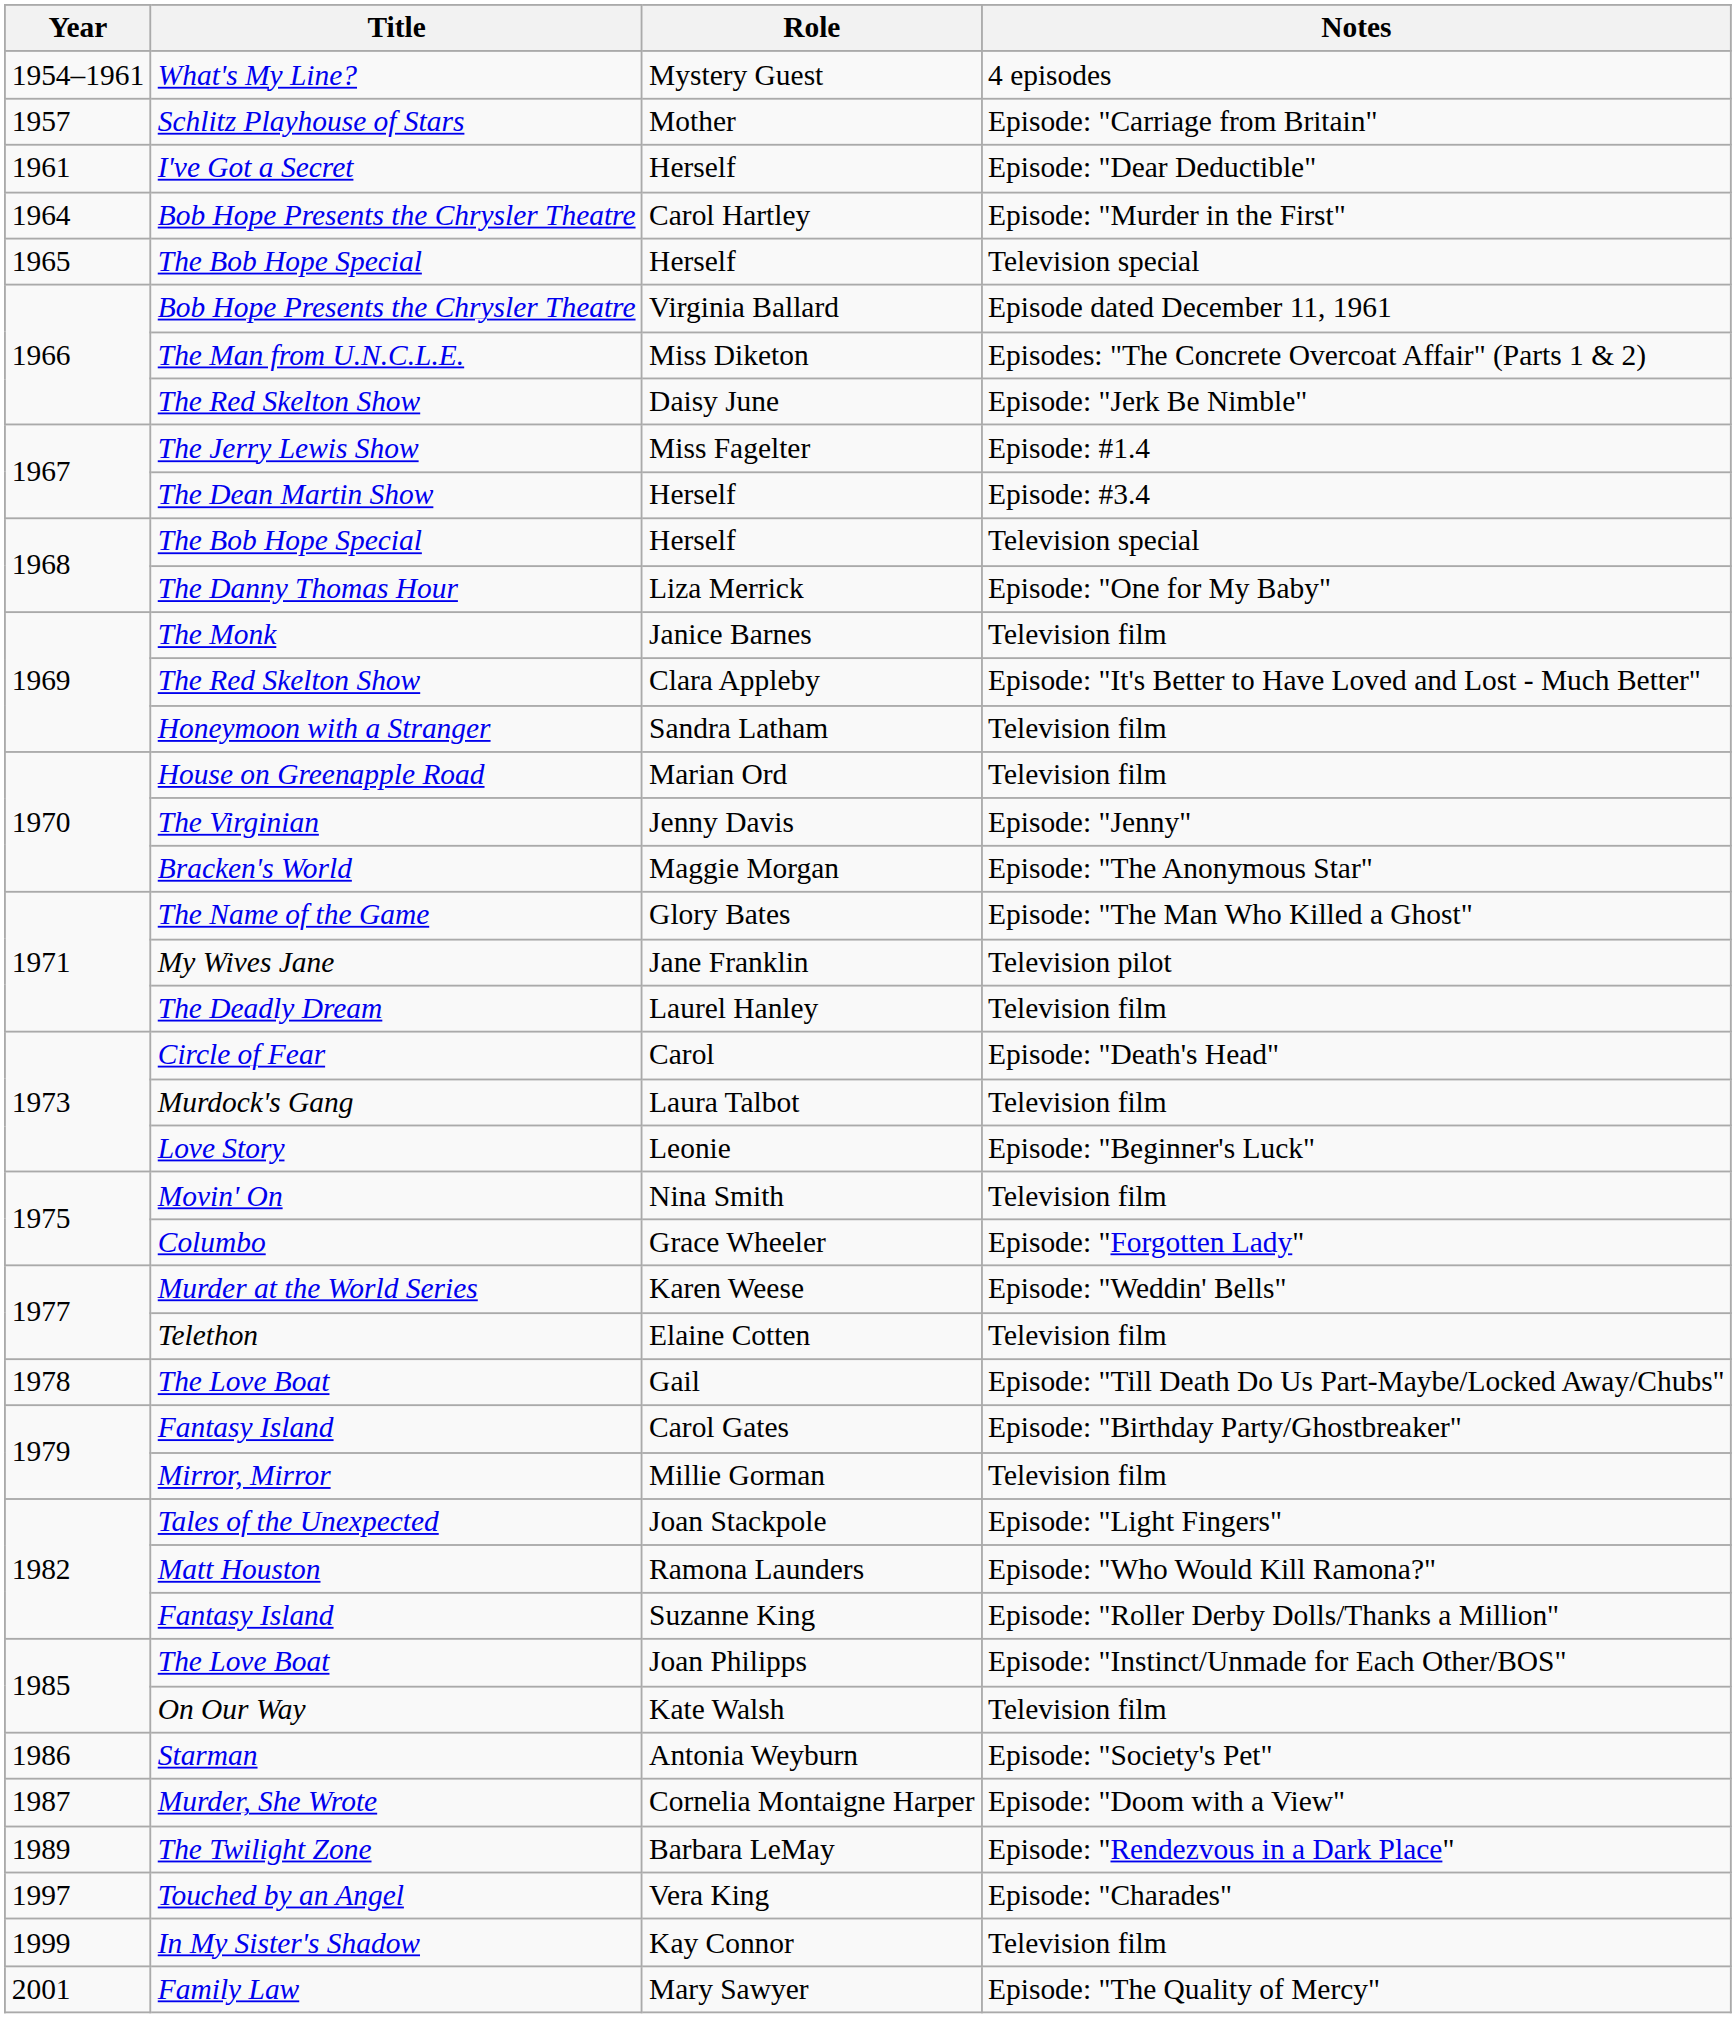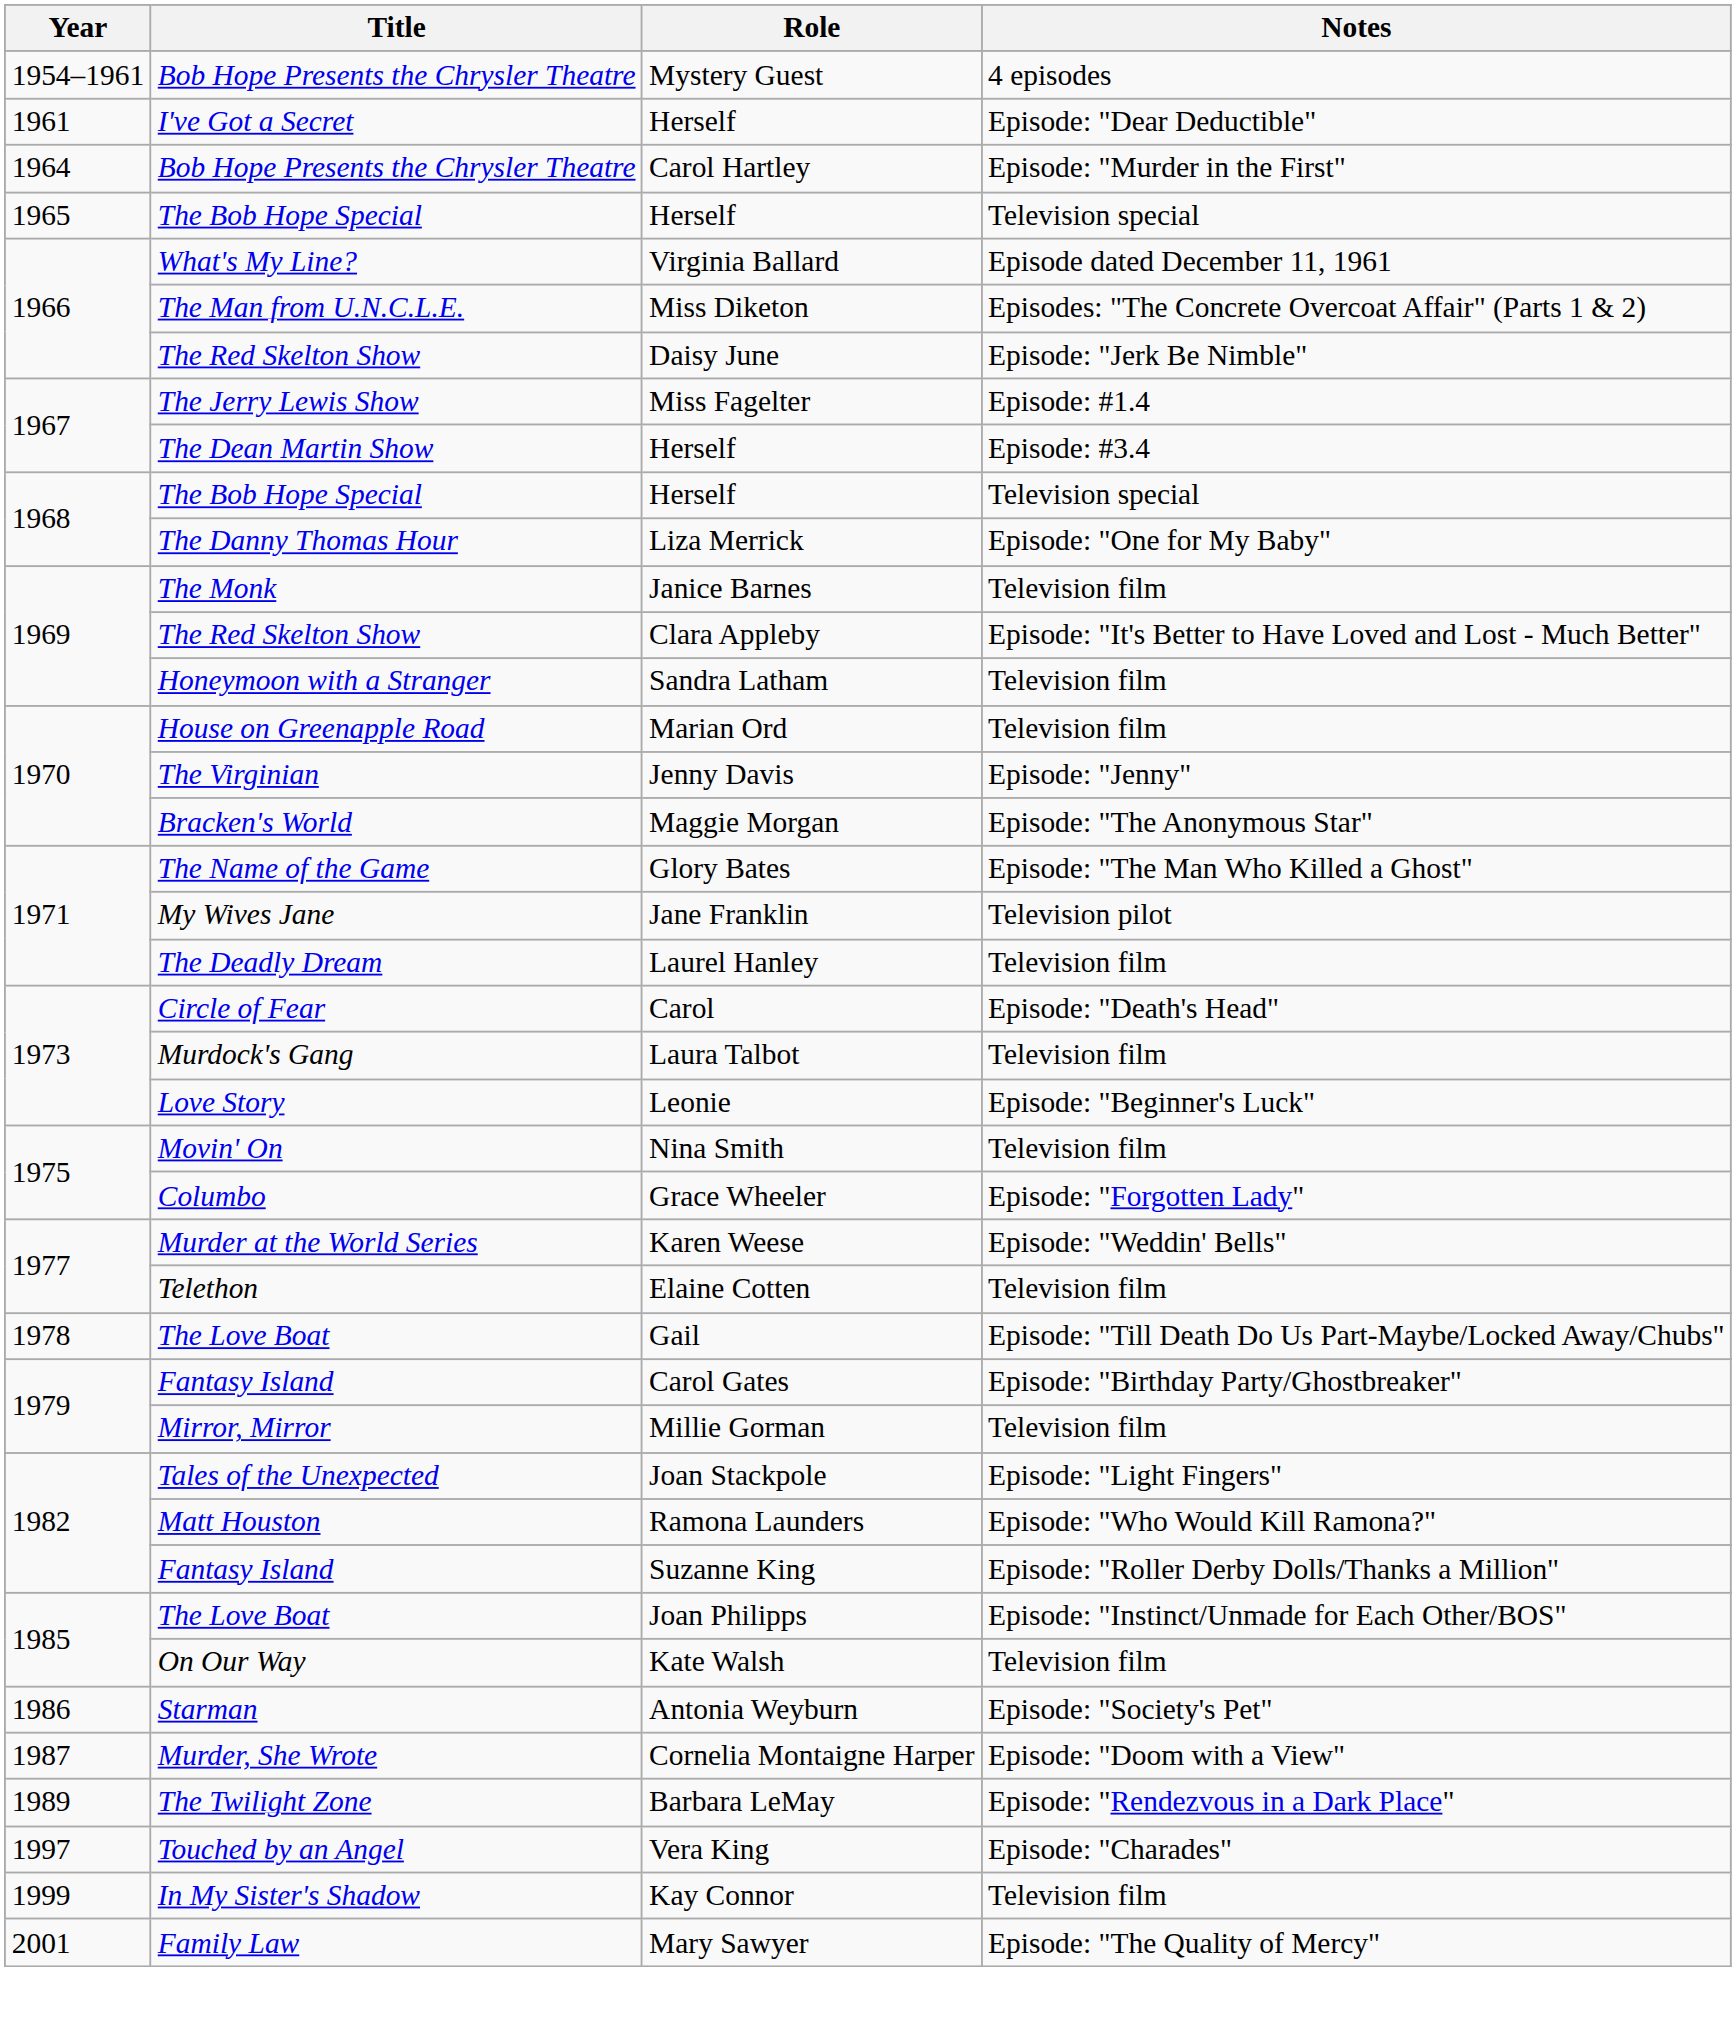Mystery Guest | Title: What's My Line? -> Bob Hope Presents the Chrysler Theatre
- row: 1957 | Schlitz Playhouse of Stars | Mother | Episode: "Carriage from Britain"
Virginia Ballard | Title: Bob Hope Presents the Chrysler Theatre -> What's My Line?
